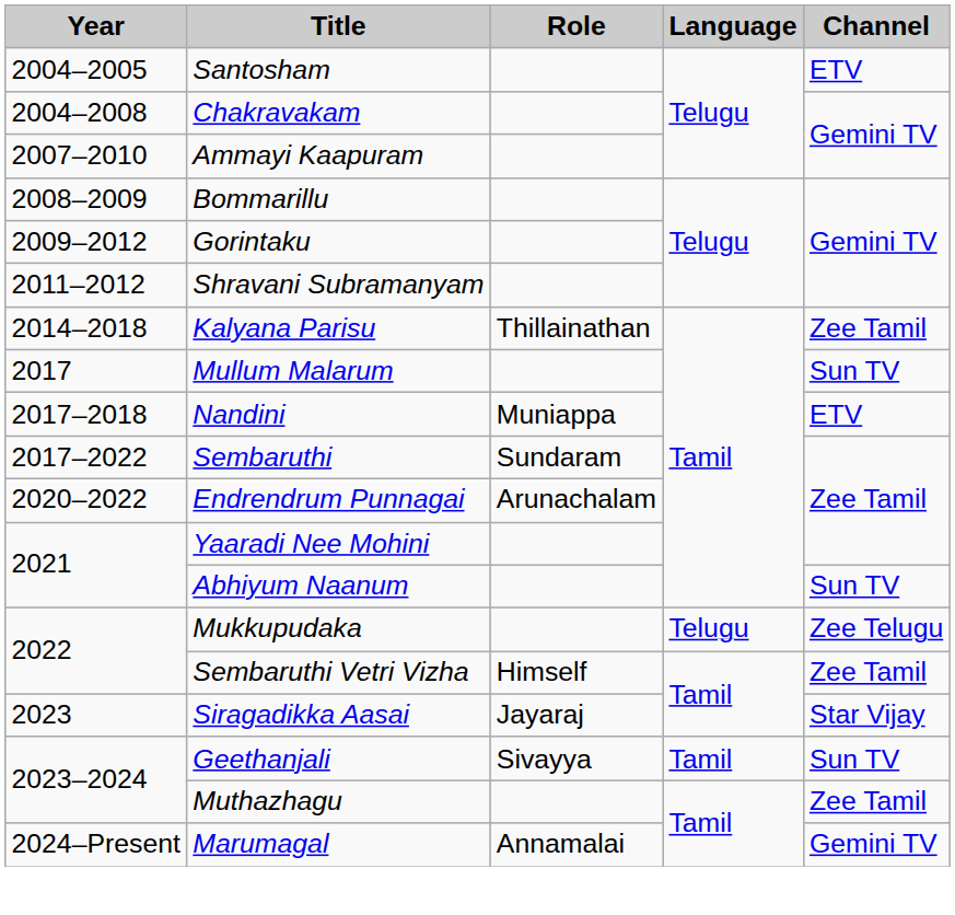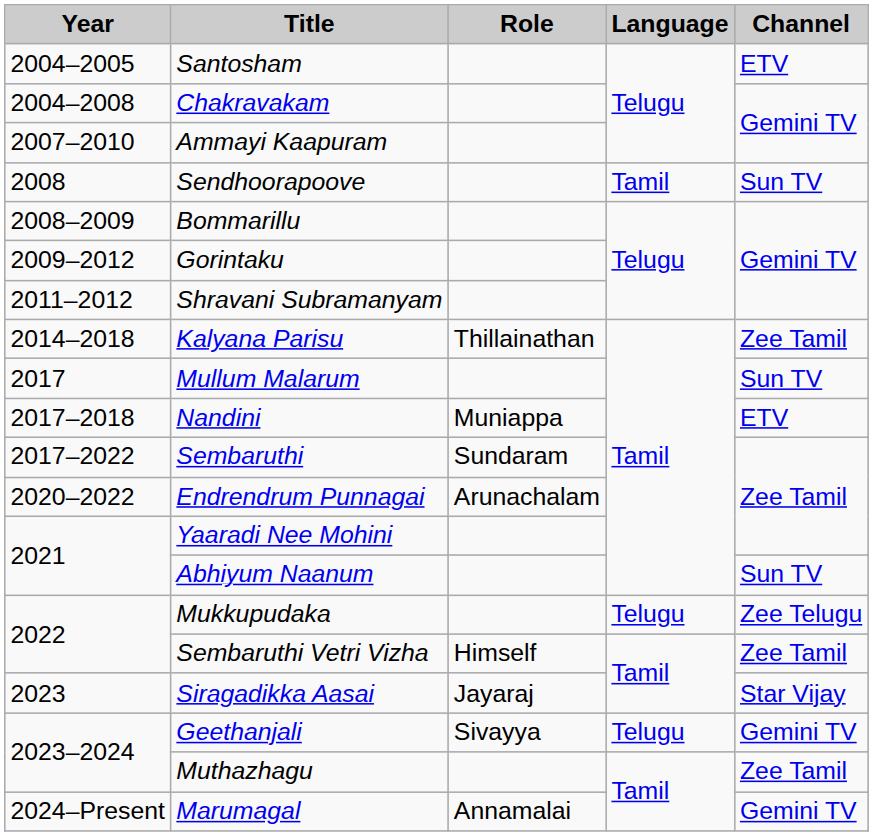+ row: 2008 | Sendhoorapoove | Tamil | Sun TV
Geethanjali | Language: Tamil -> Telugu
Geethanjali | Channel: Sun TV -> Gemini TV
